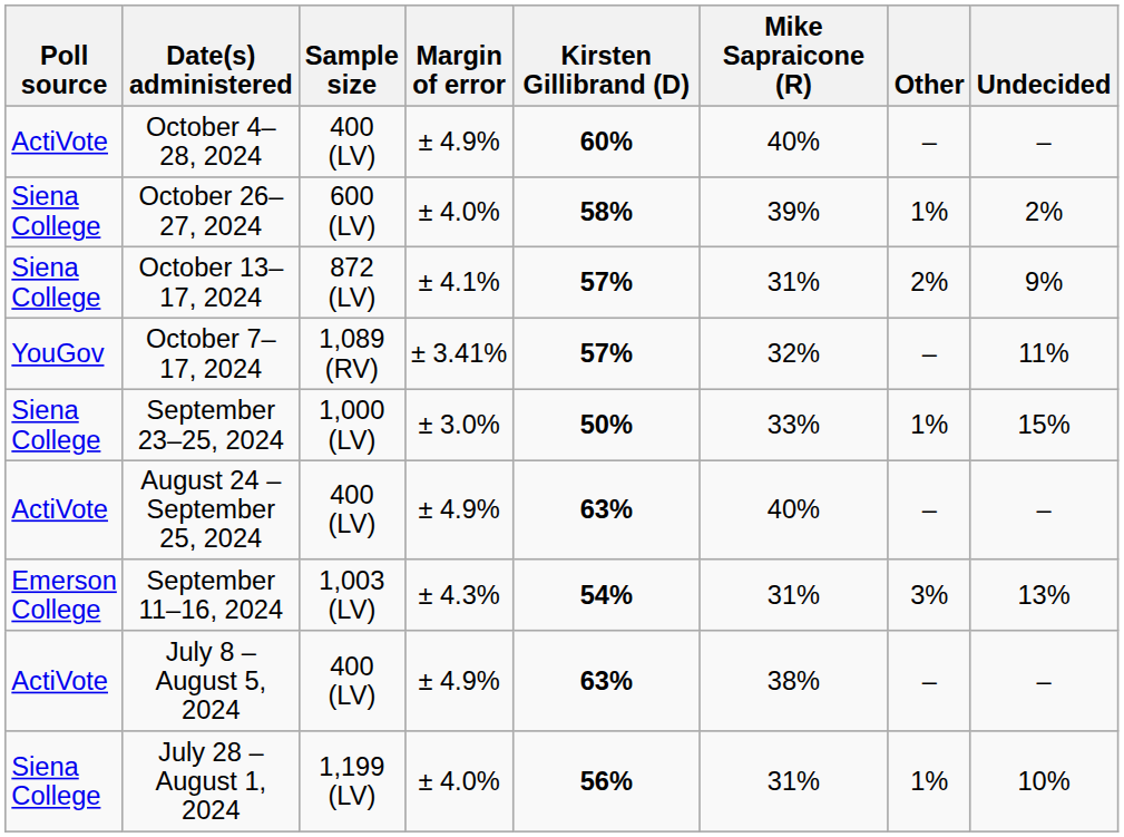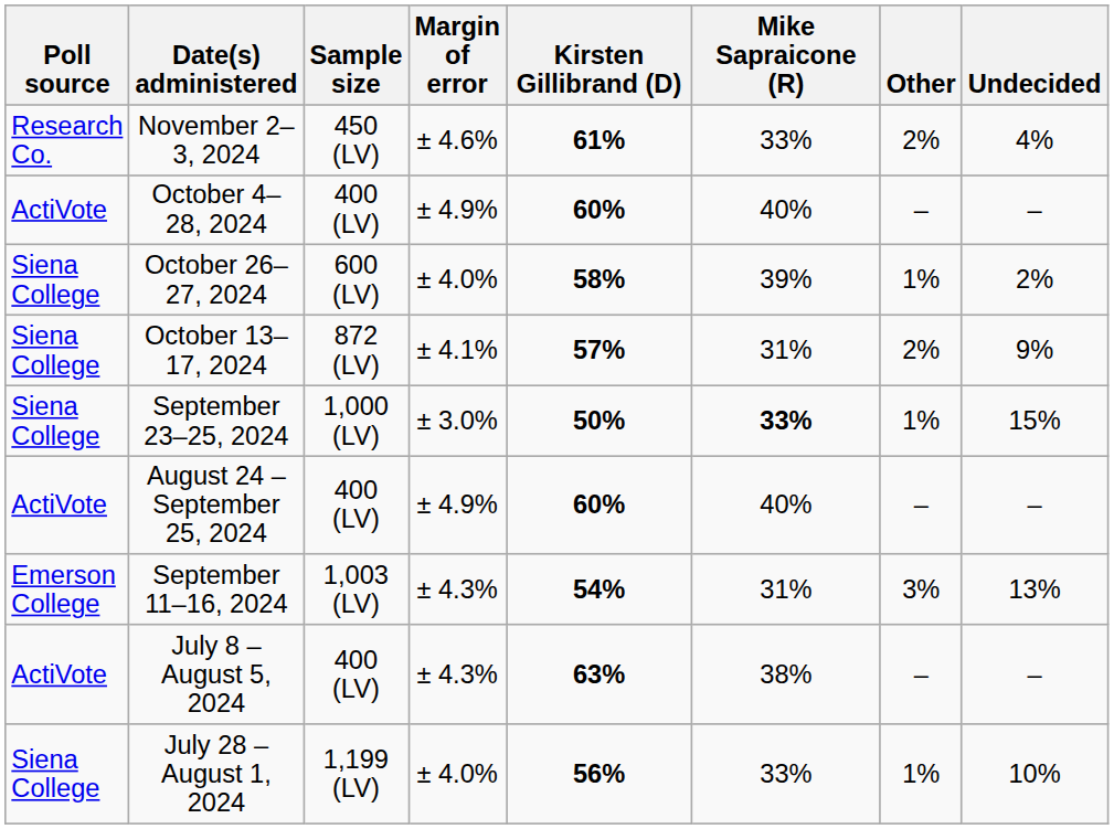+ row: Research Co. | November 2–3, 2024 | 450 (LV) | ± 4.6% | 61% | 33% | 2% | 4%
- row: YouGov | October 7–17, 2024 | 1,089 (RV) | ± 3.41% | 57% | 32% | – | 11%
September 23–25, 2024 | Mike Sapraicone (R): normal -> bold
August 24 – September 25, 2024 | Kirsten Gillibrand (D): 63% -> 60%
July 8 – August 5, 2024 | Margin of error: ± 4.9% -> ± 4.3%
July 28 – August 1, 2024 | Mike Sapraicone (R): 31% -> 33%
